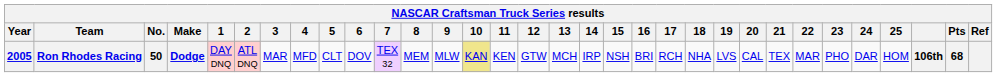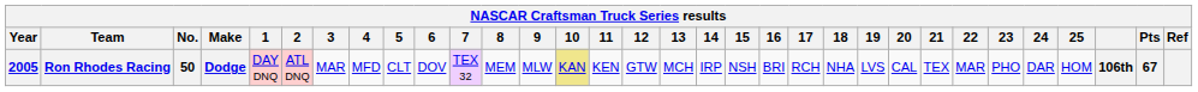Ron Rhodes Racing | Pts: 68 -> 67
